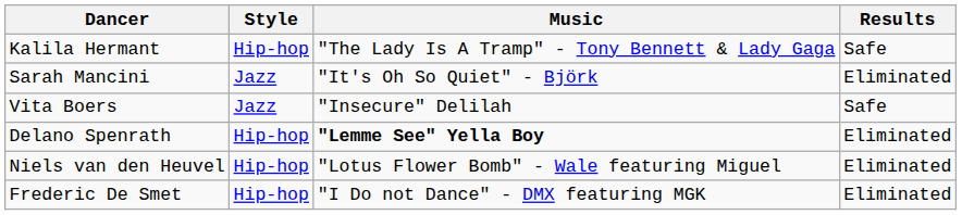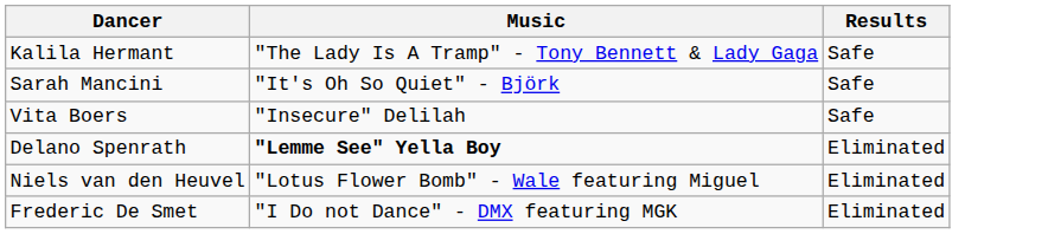- column: Style | Hip-hop | Jazz | Jazz | Hip-hop | Hip-hop | Hip-hop
Sarah Mancini | Results: Eliminated -> Safe
